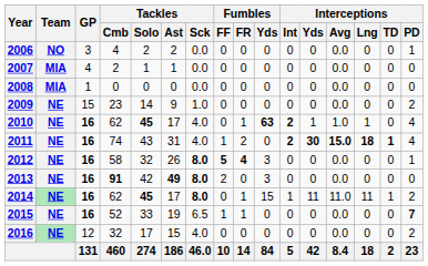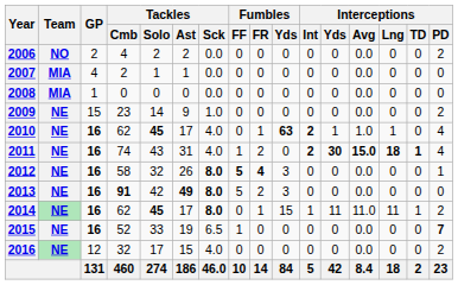2006 | GP: 3 -> 2
2006 | Interceptions / PD: 1 -> 2
2013 | Fumbles / FF: 2 -> 5
2013 | Fumbles / FR: 0 -> 2
2015 | Fumbles / FR: 1 -> 0
